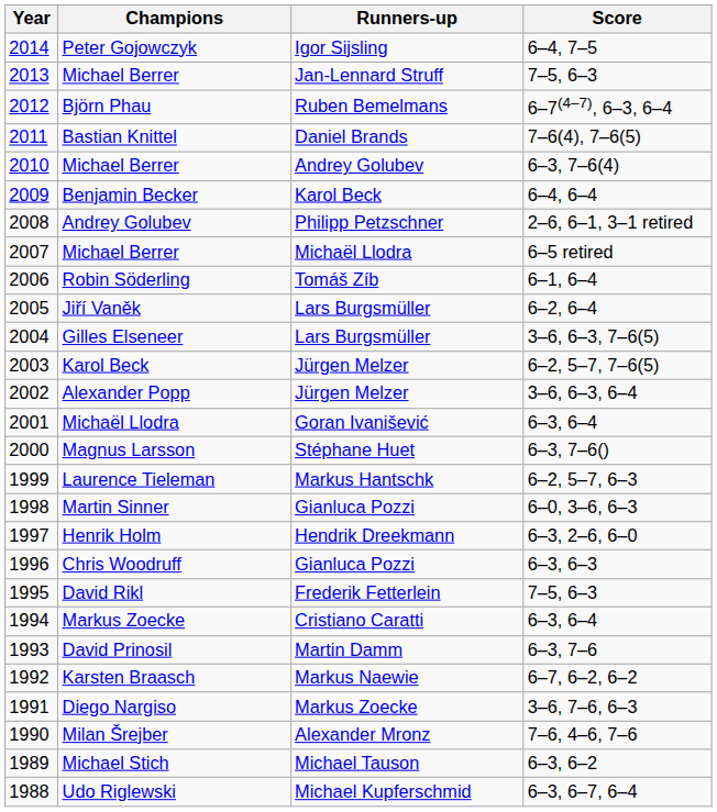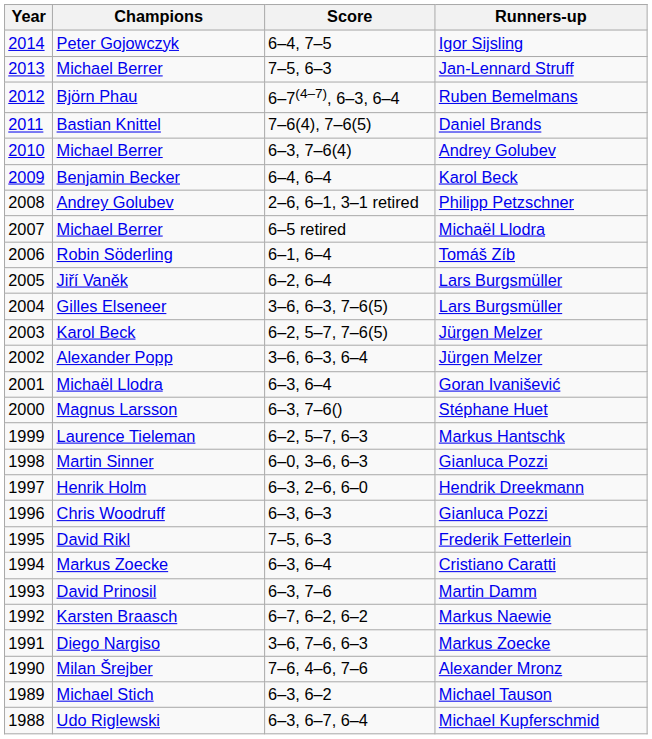columns swapped: Runners-up <-> Score
